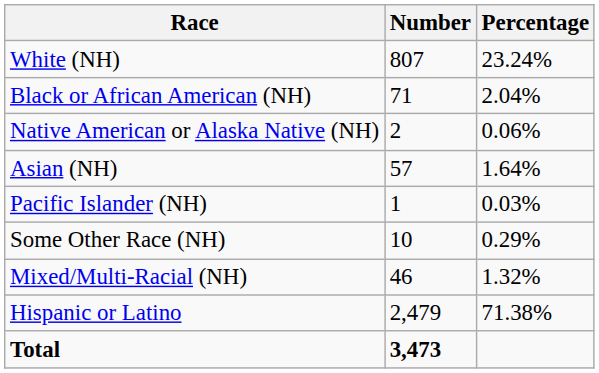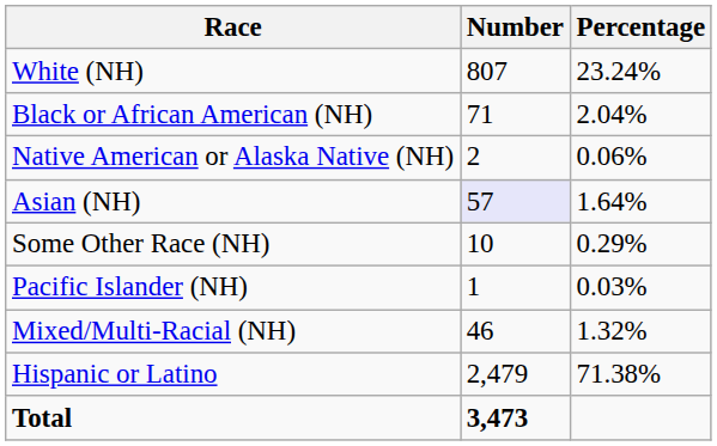Asian (NH) | Number: no background -> lavender background
rows swapped: Pacific Islander (NH) <-> Some Other Race (NH)
